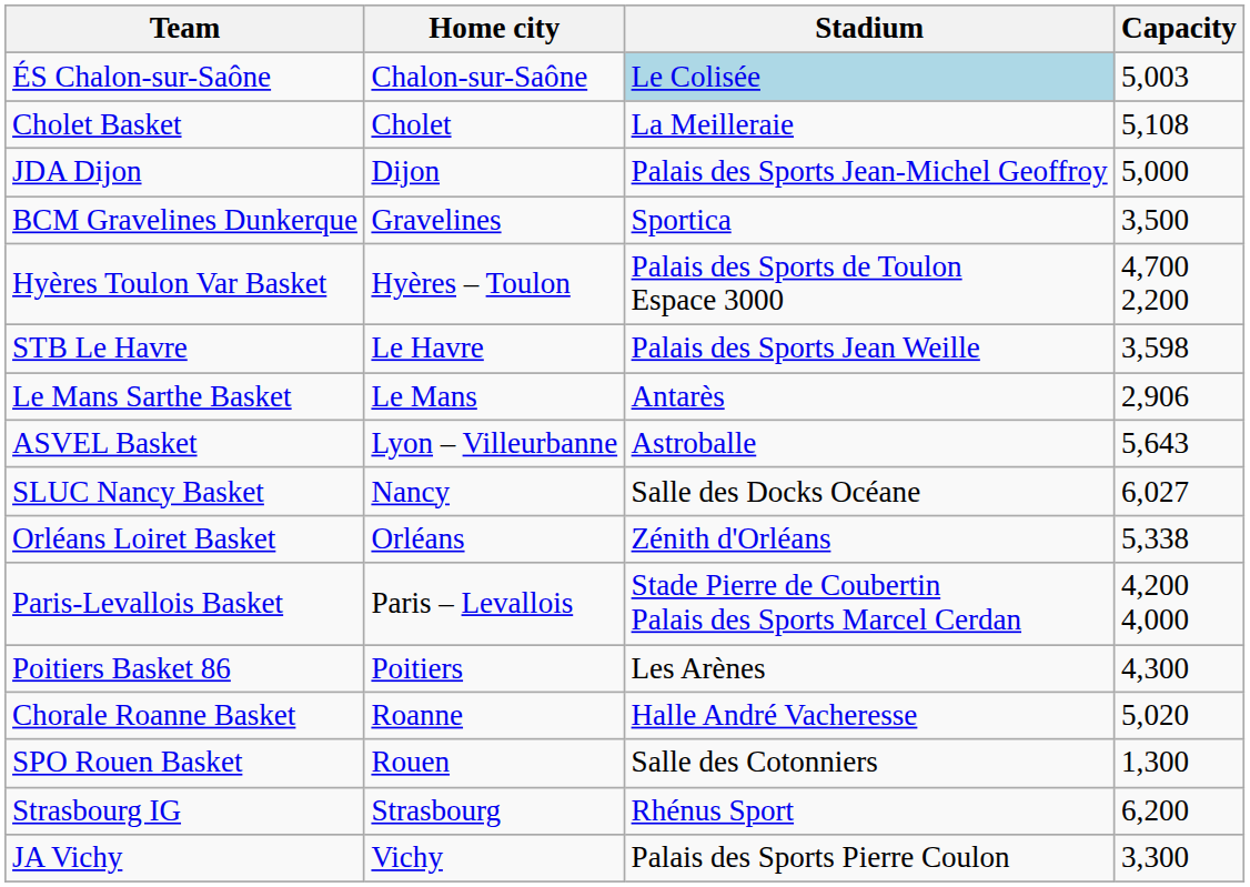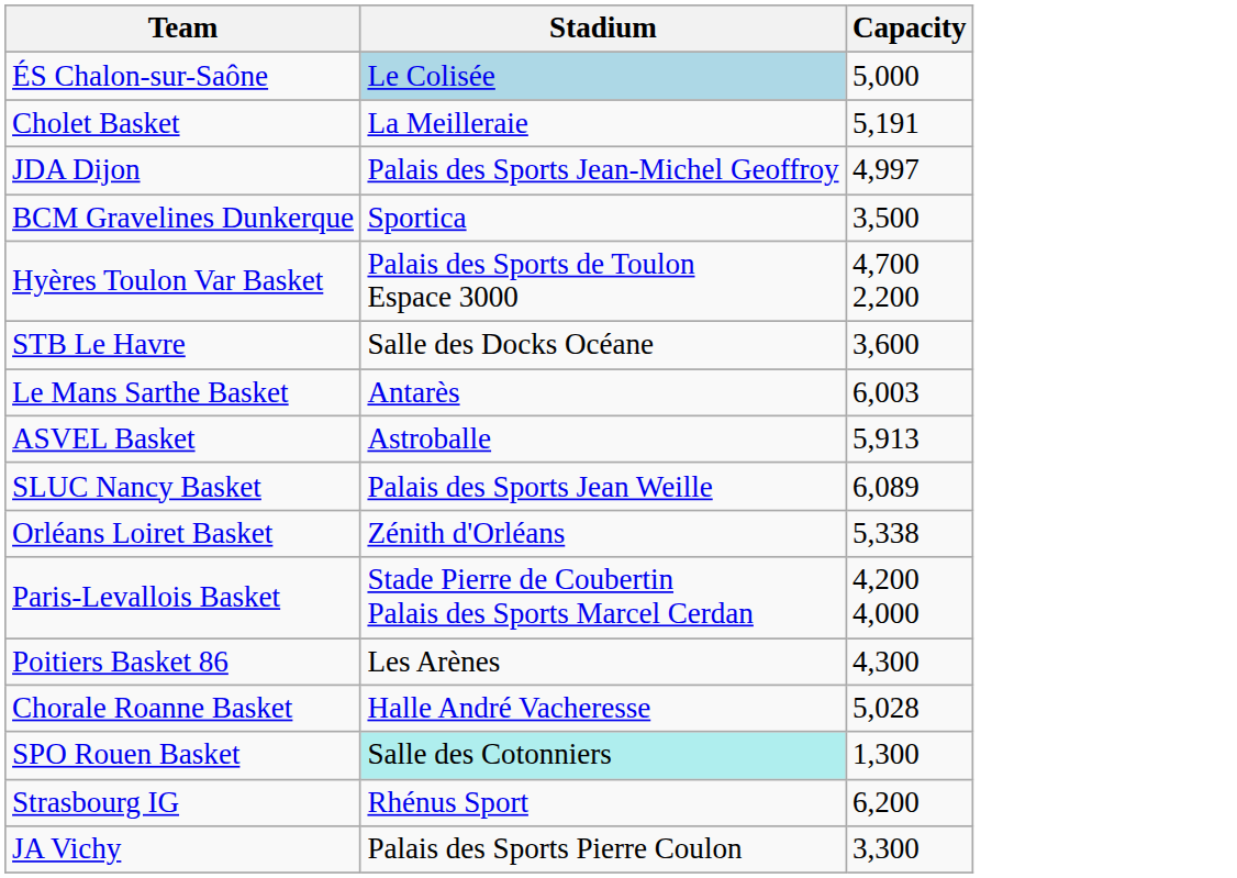- column: Home city | Chalon-sur-Saône | Cholet | Dijon | Gravelines | Hyères – Toulon | Le Havre | Le Mans | Lyon – Villeurbanne | Nancy | Orléans | Paris – Levallois | Poitiers | Roanne | Rouen | Strasbourg | Vichy
ÉS Chalon-sur-Saône | Capacity: 5,003 -> 5,000
Cholet Basket | Capacity: 5,108 -> 5,191
JDA Dijon | Capacity: 5,000 -> 4,997
STB Le Havre | Stadium: Palais des Sports Jean Weille -> Salle des Docks Océane
STB Le Havre | Capacity: 3,598 -> 3,600
Le Mans Sarthe Basket | Capacity: 2,906 -> 6,003
ASVEL Basket | Capacity: 5,643 -> 5,913
SLUC Nancy Basket | Stadium: Salle des Docks Océane -> Palais des Sports Jean Weille
SLUC Nancy Basket | Capacity: 6,027 -> 6,089
Chorale Roanne Basket | Capacity: 5,020 -> 5,028
SPO Rouen Basket | Stadium: no background -> paleturquoise background
